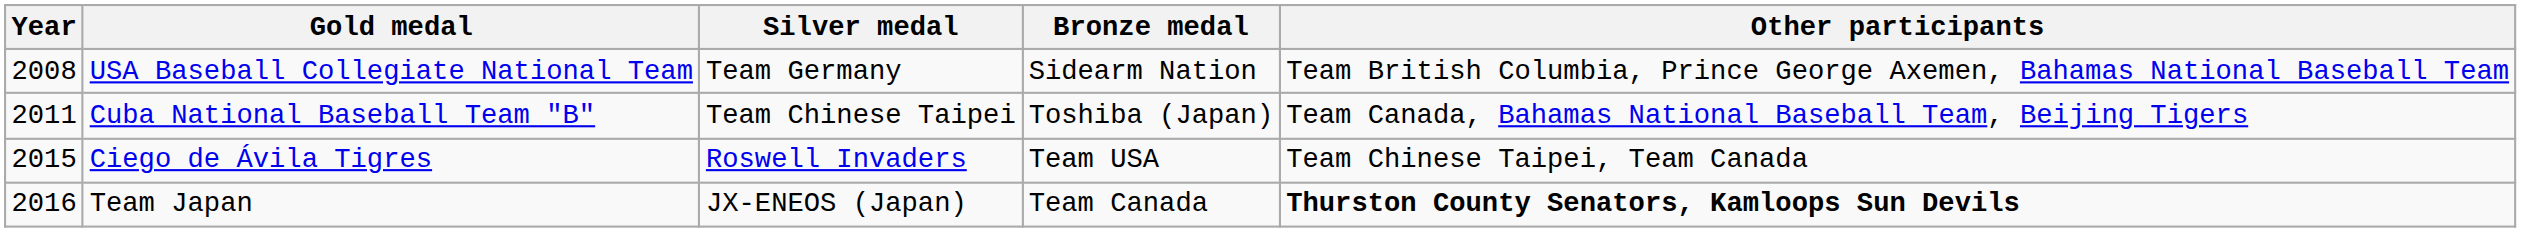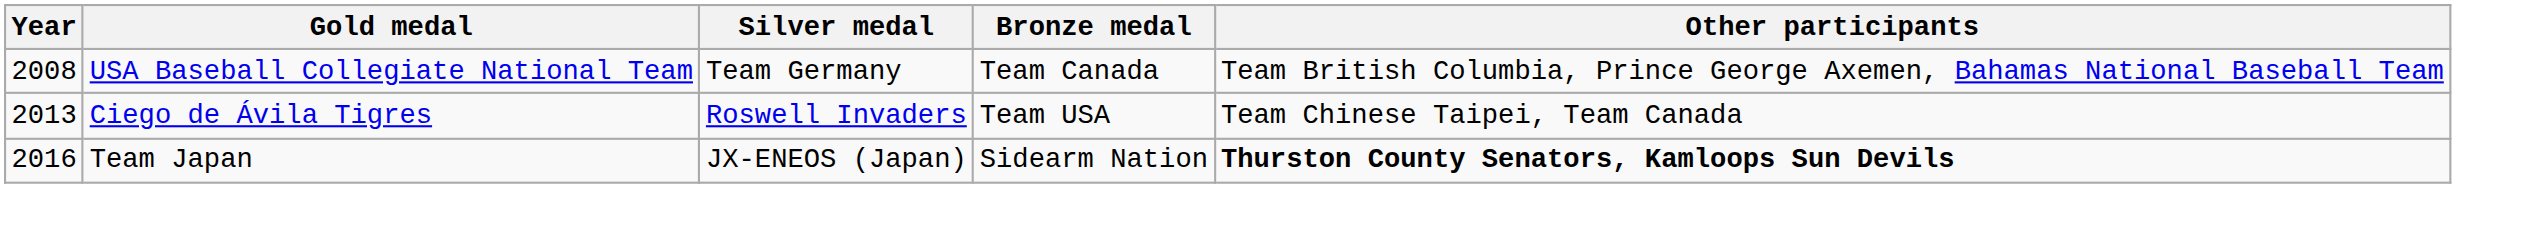USA Baseball Collegiate National Team | Bronze medal: Sidearm Nation -> Team Canada
- row: 2011 | Cuba National Baseball Team "B" | Team Chinese Taipei | Toshiba (Japan) | Team Canada, Bahamas National Baseball Team, Beijing Tigers
Ciego de Ávila Tigres | Year: 2015 -> 2013
Team Japan | Bronze medal: Team Canada -> Sidearm Nation
